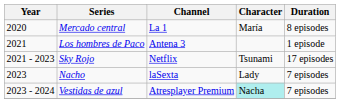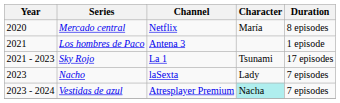Mercado central | Channel: La 1 -> Netflix
Sky Rojo | Channel: Netflix -> La 1
